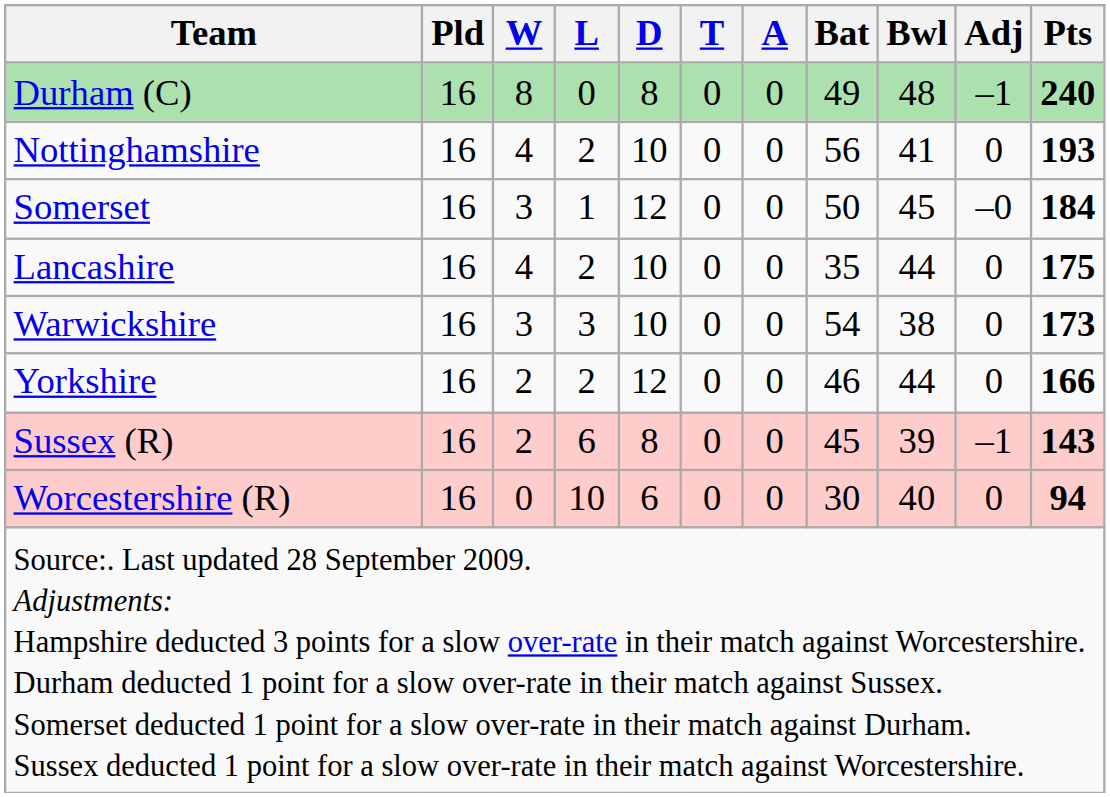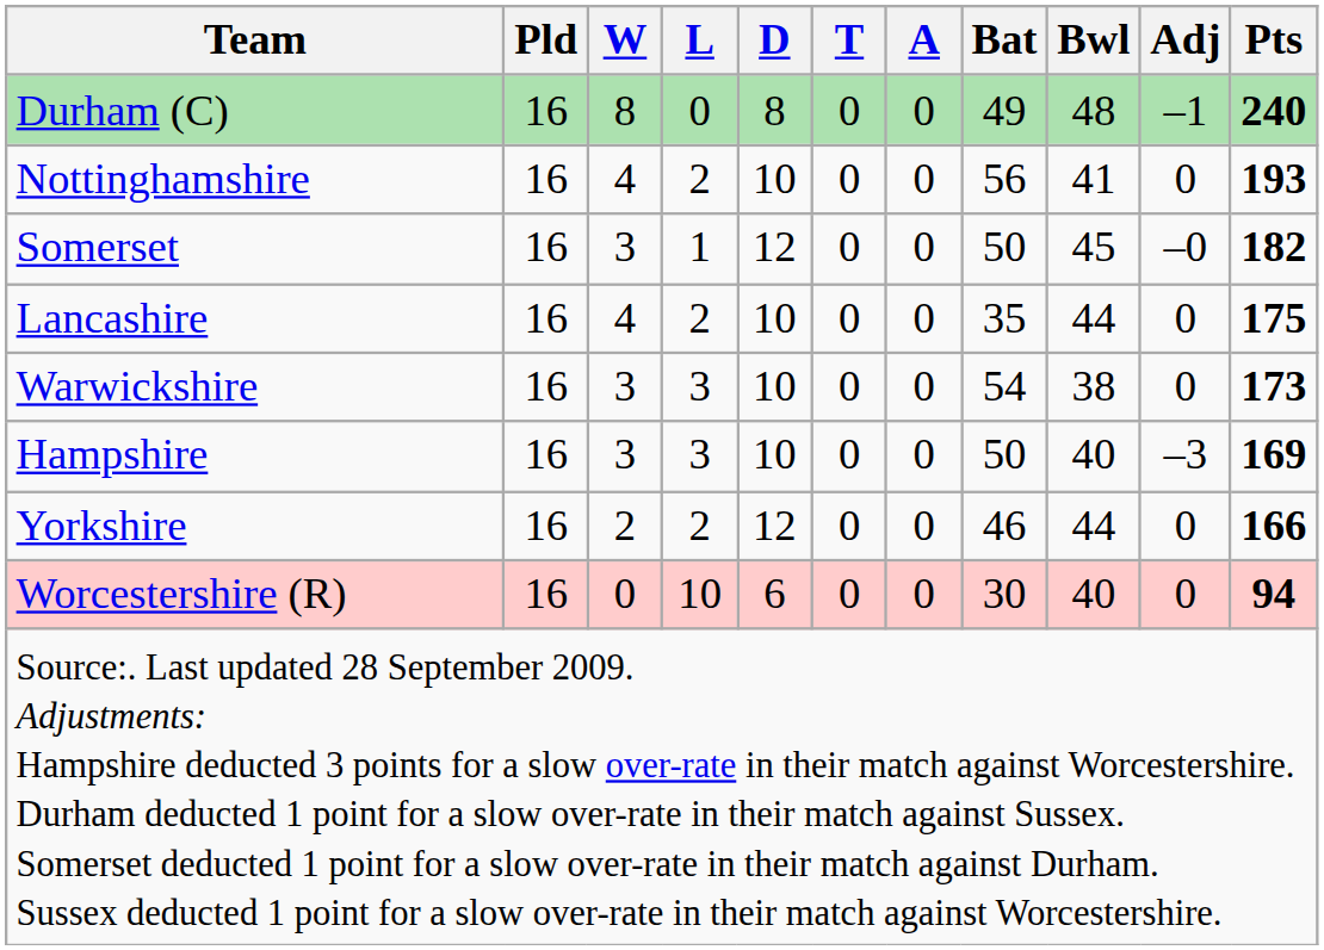Somerset | Pts: 184 -> 182
+ row: Hampshire | 16 | 3 | 3 | 10 | 0 | 0 | 50 | 40 | –3 | 169
- row: Sussex (R) | 16 | 2 | 6 | 8 | 0 | 0 | 45 | 39 | –1 | 143
